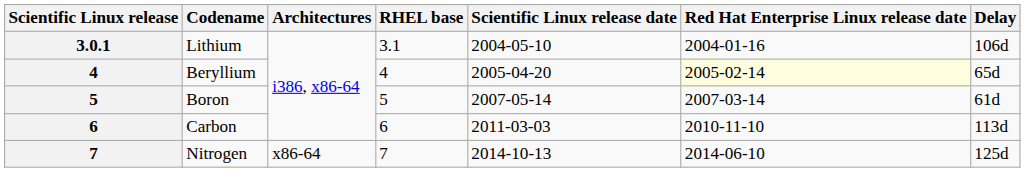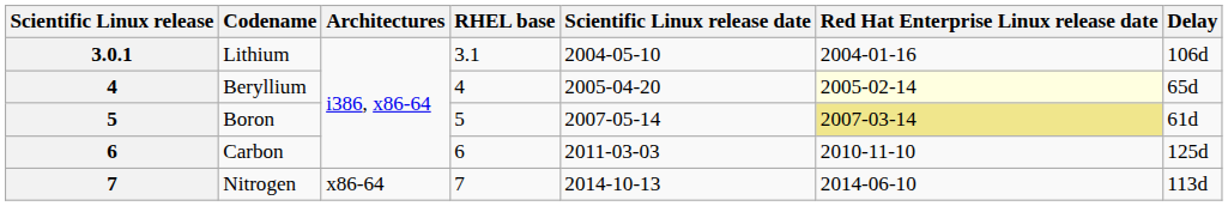Boron | Red Hat Enterprise Linux release date: no background -> khaki background
Carbon | Delay: 113d -> 125d
Nitrogen | Delay: 125d -> 113d
